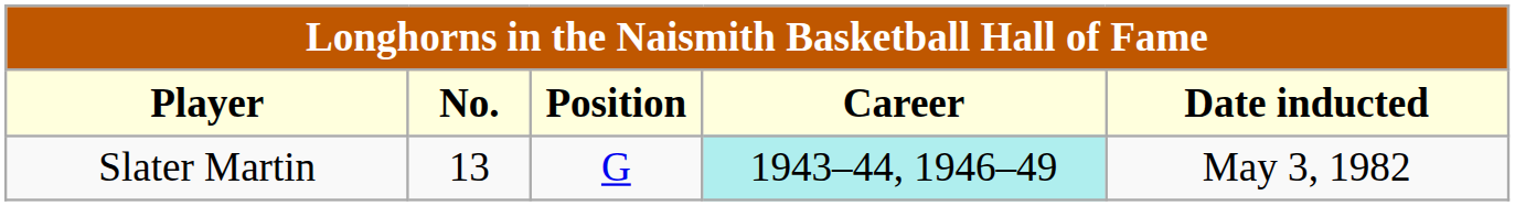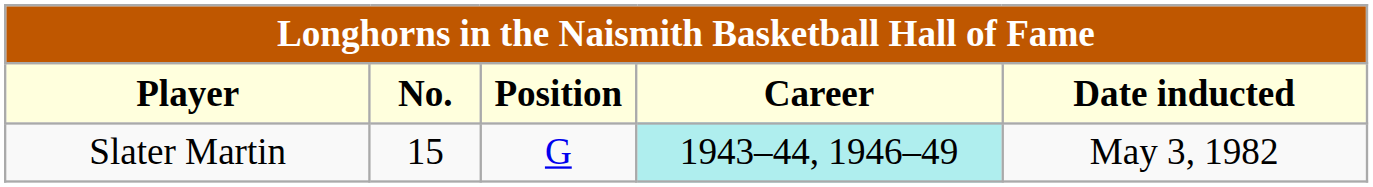Slater Martin | No.: 13 -> 15
